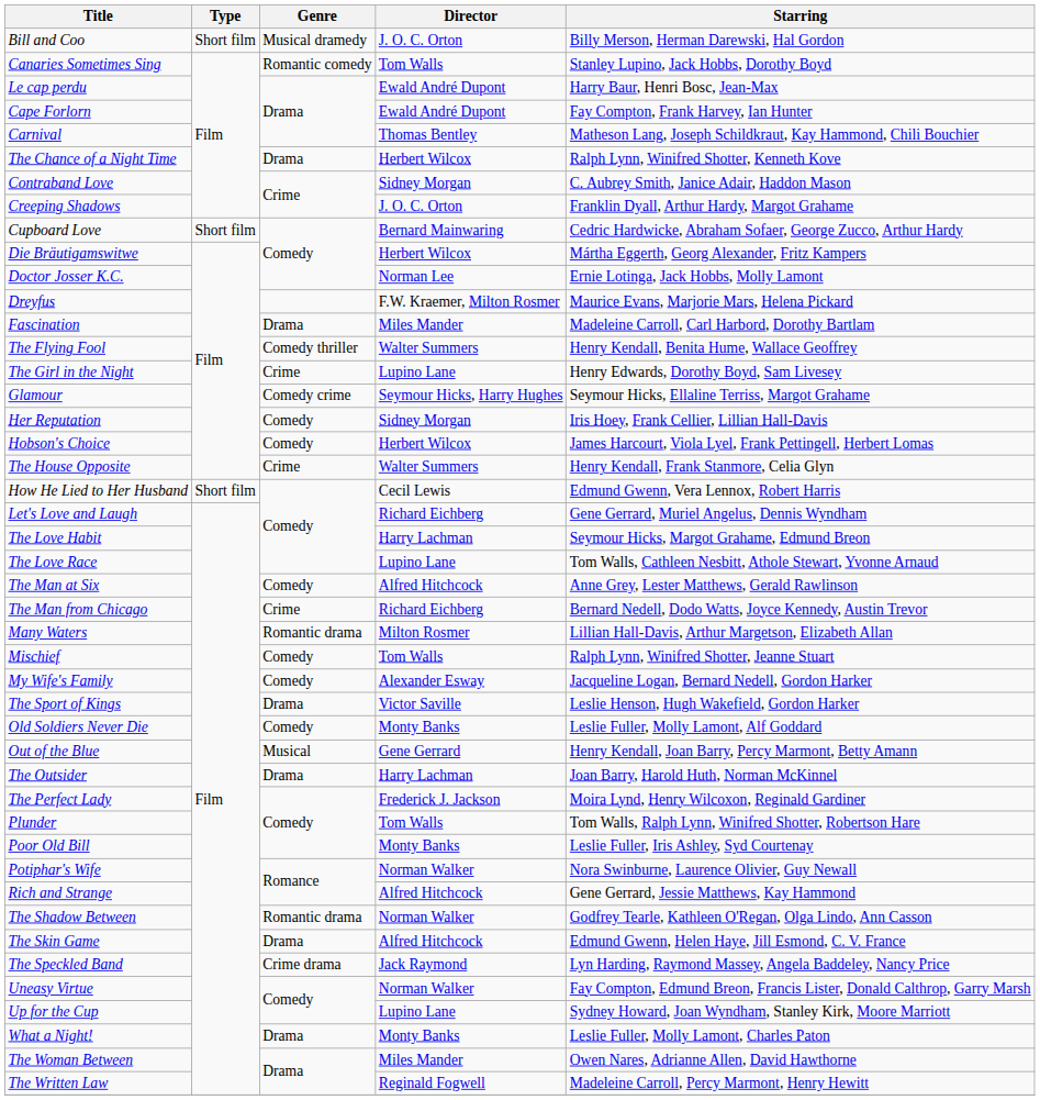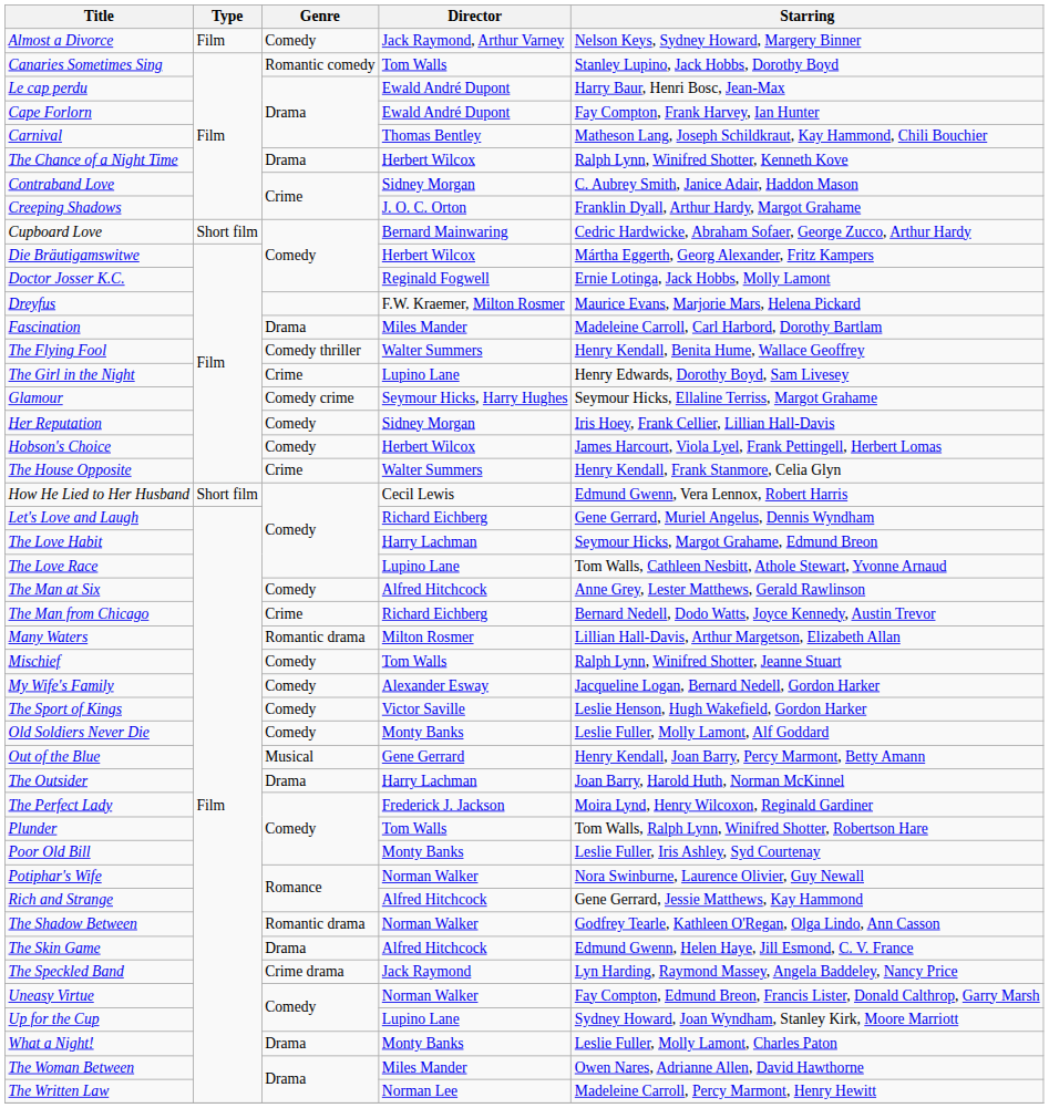+ row: Almost a Divorce | Film | Comedy | Jack Raymond, Arthur Varney | Nelson Keys, Sydney Howard, Margery Binner
- row: Bill and Coo | Short film | Musical dramedy | J. O. C. Orton | Billy Merson, Herman Darewski, Hal Gordon
Doctor Josser K.C. | Director: Norman Lee -> Reginald Fogwell
The Sport of Kings | Genre: Drama -> Comedy
The Written Law | Director: Reginald Fogwell -> Norman Lee
